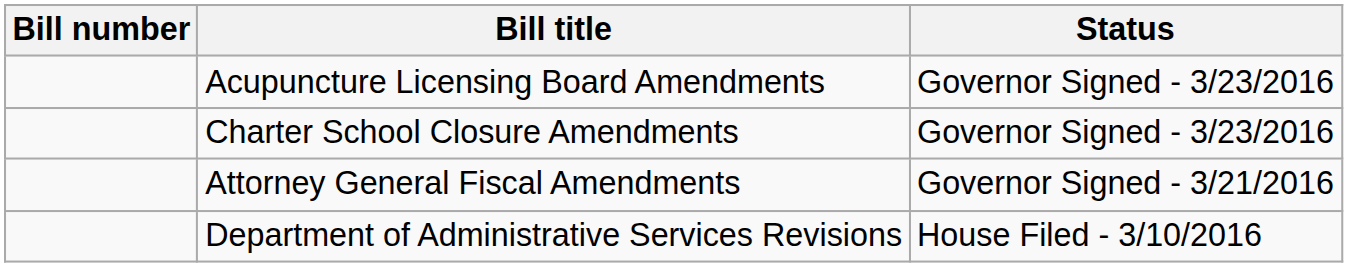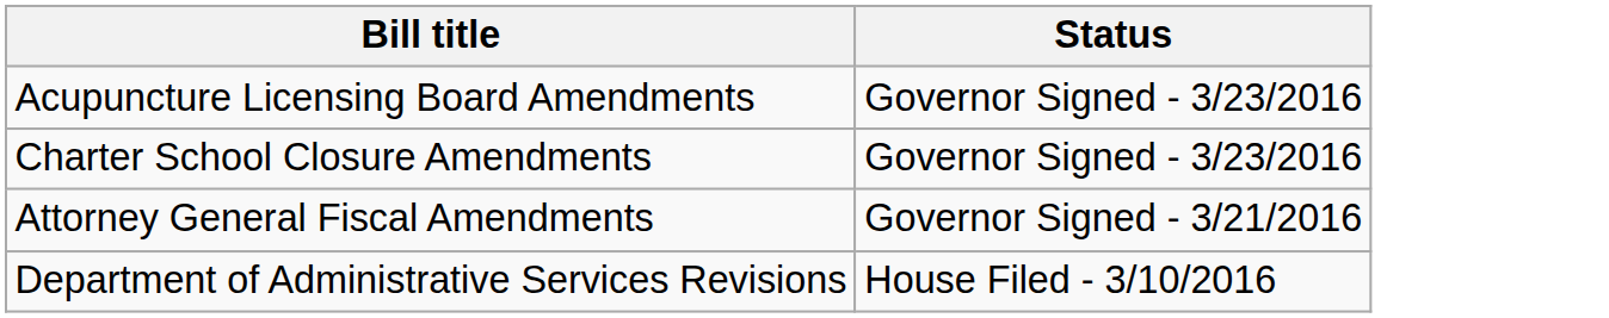- column: Bill number
